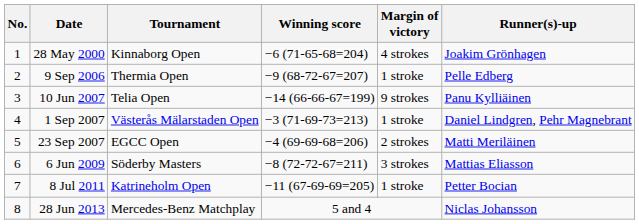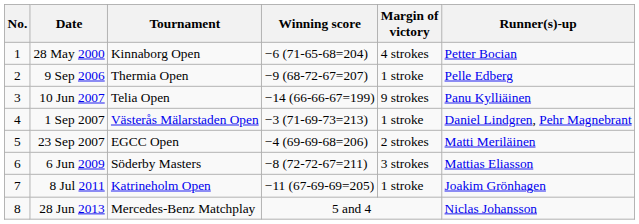28 May 2000 | Runner(s)-up: Joakim Grönhagen -> Petter Bocian
8 Jul 2011 | Runner(s)-up: Petter Bocian -> Joakim Grönhagen
